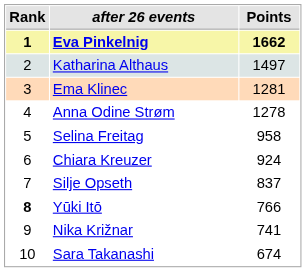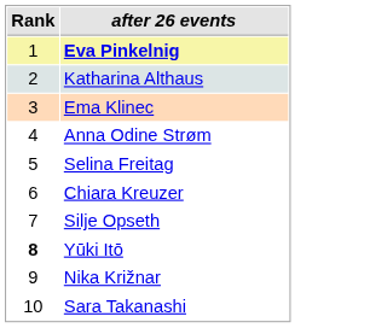- column: Points | 1662 | 1497 | 1281 | 1278 | 958 | 924 | 837 | 766 | 741 | 674
Eva Pinkelnig | Rank: bold -> normal
